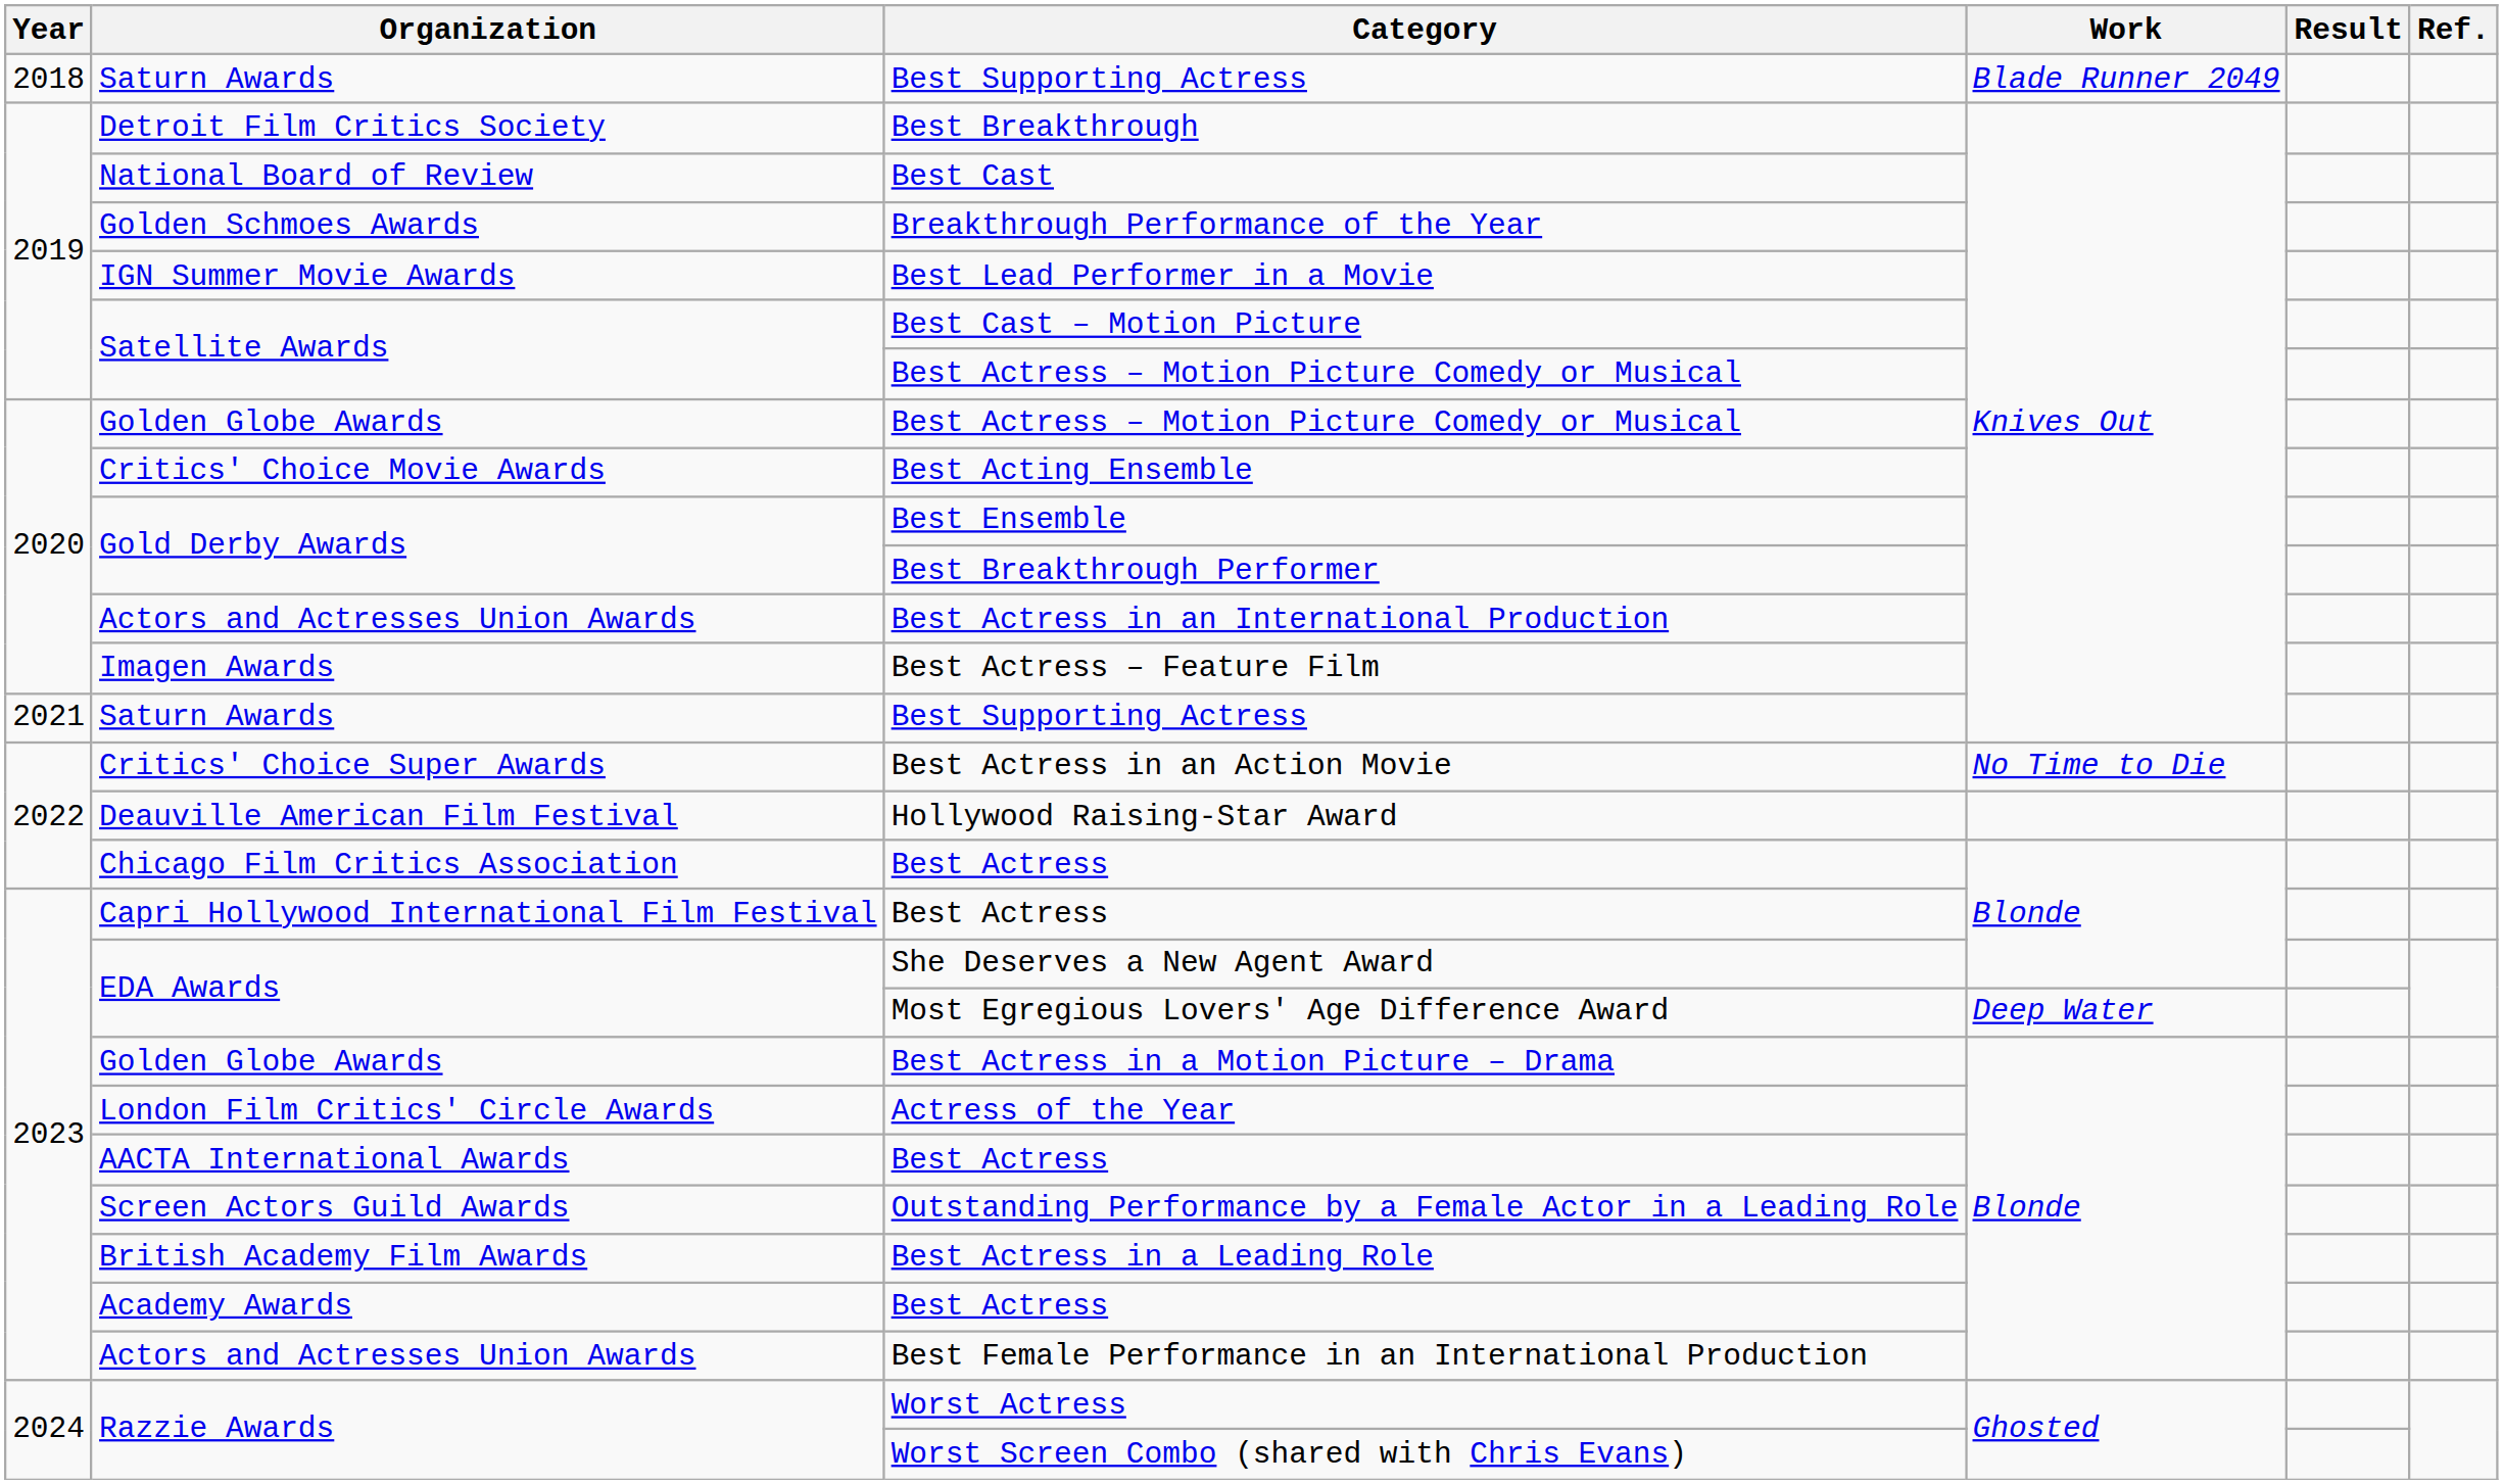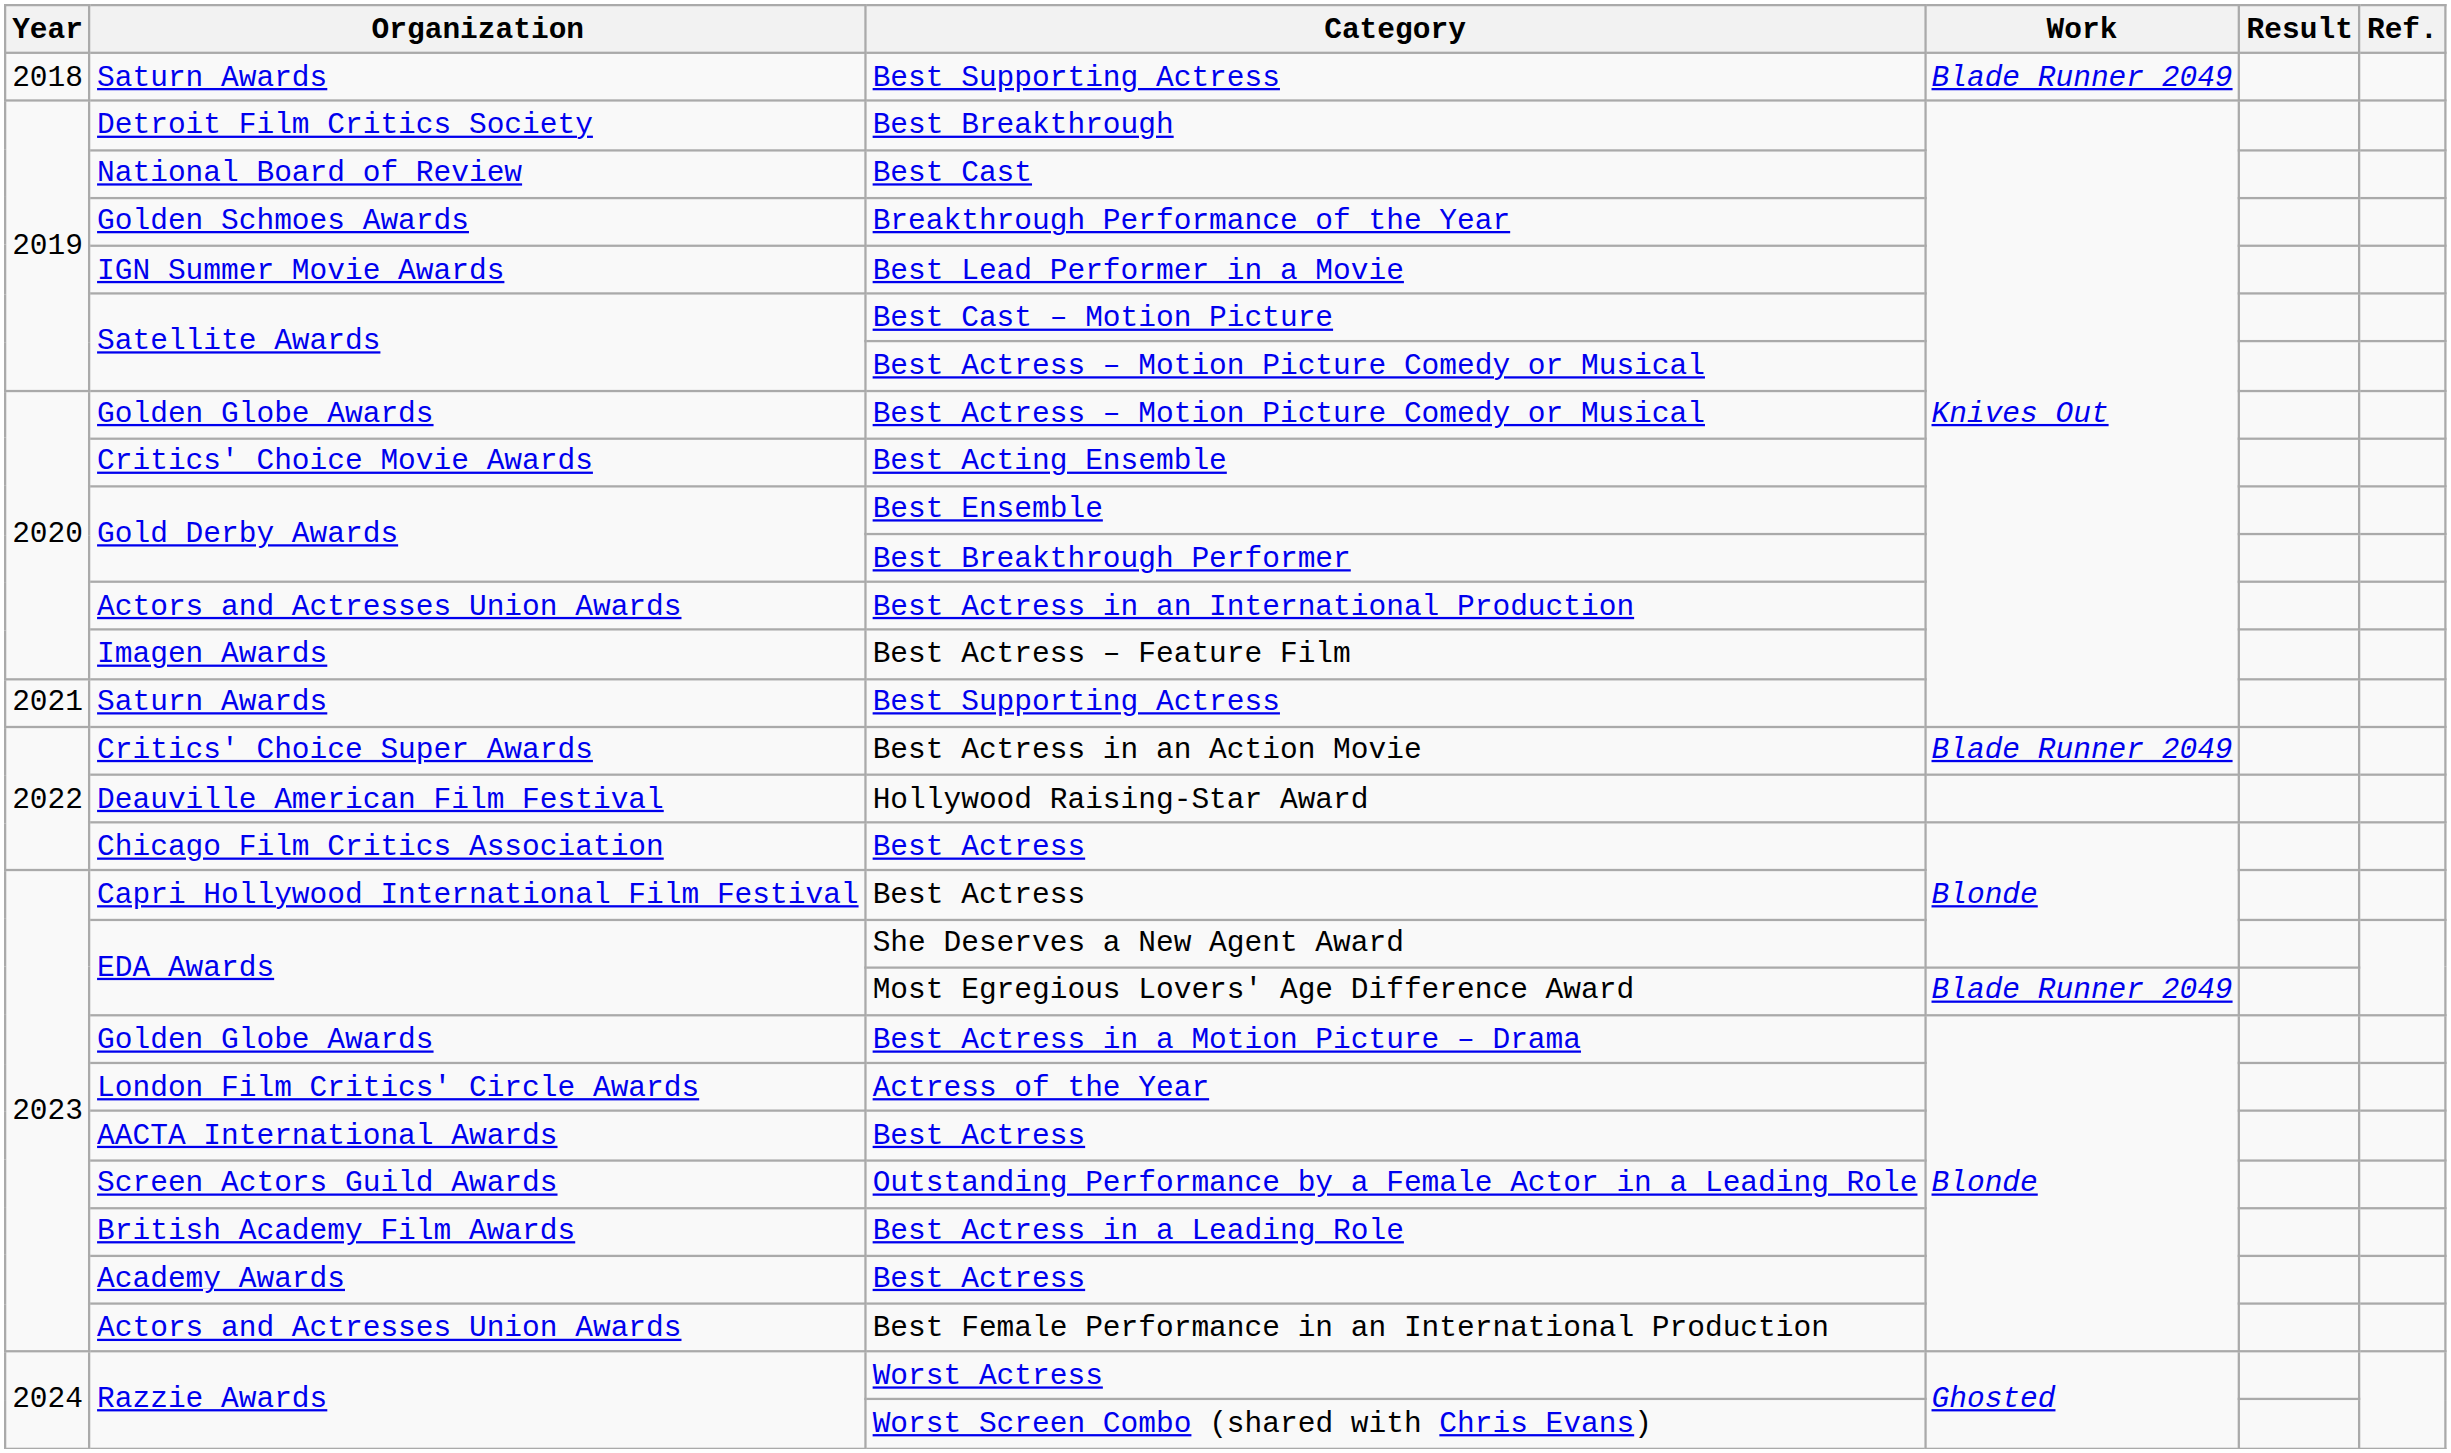Best Actress in an Action Movie | Work: No Time to Die -> Blade Runner 2049
Most Egregious Lovers' Age Difference Award | Work: Deep Water -> Blade Runner 2049
